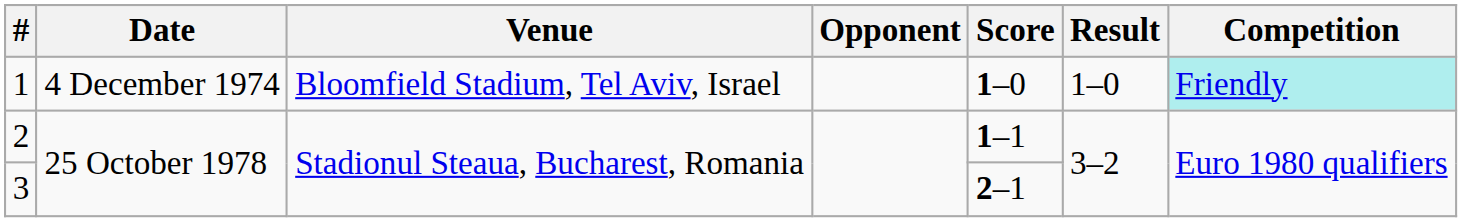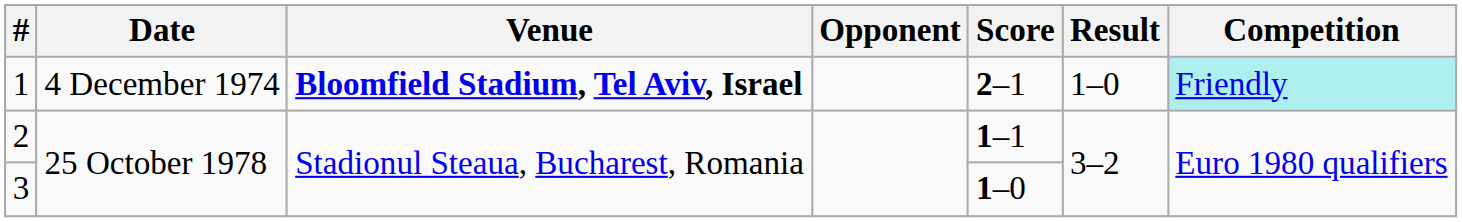1 | Venue: normal -> bold
1 | Score: 1–0 -> 2–1
3 | Score: 2–1 -> 1–0
